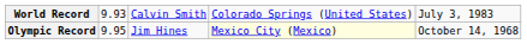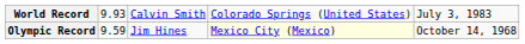Olympic Record | column 2: 9.95 -> 9.59
